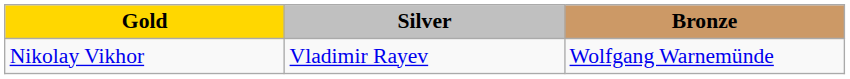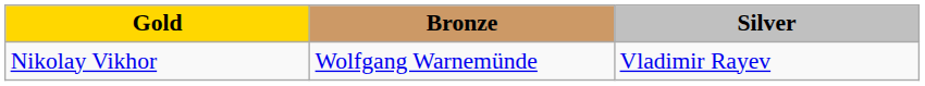columns swapped: Silver <-> Bronze
